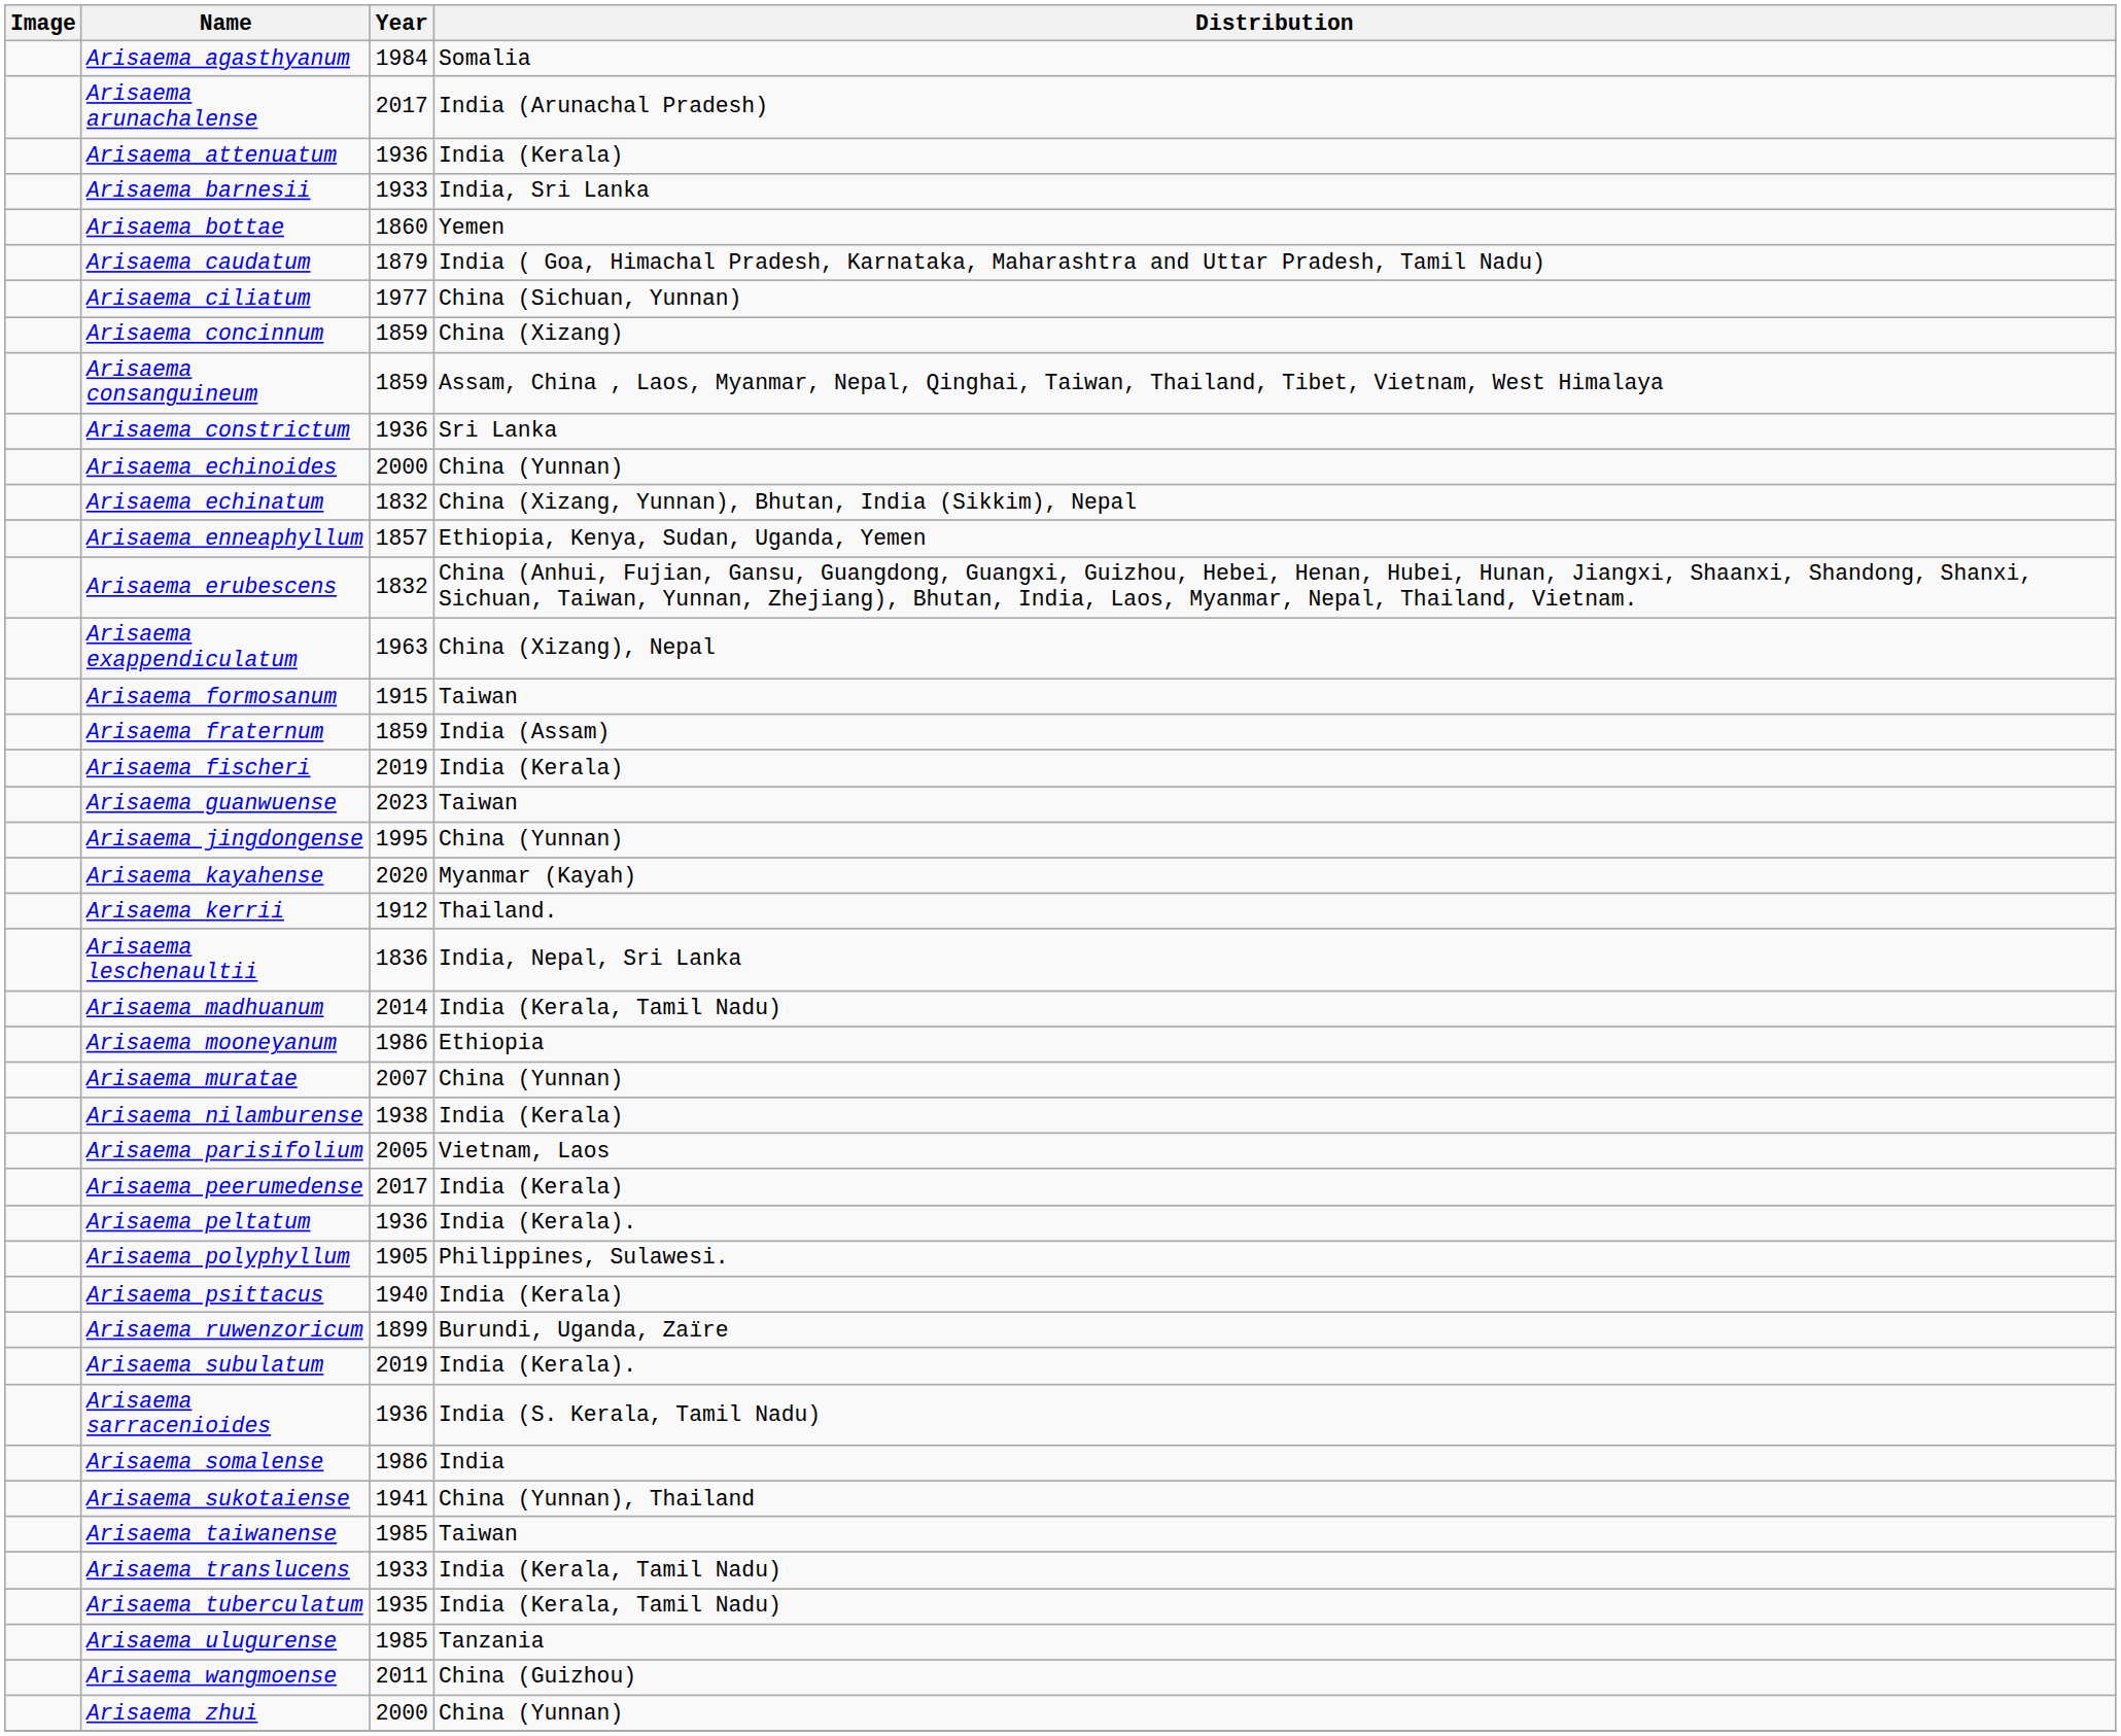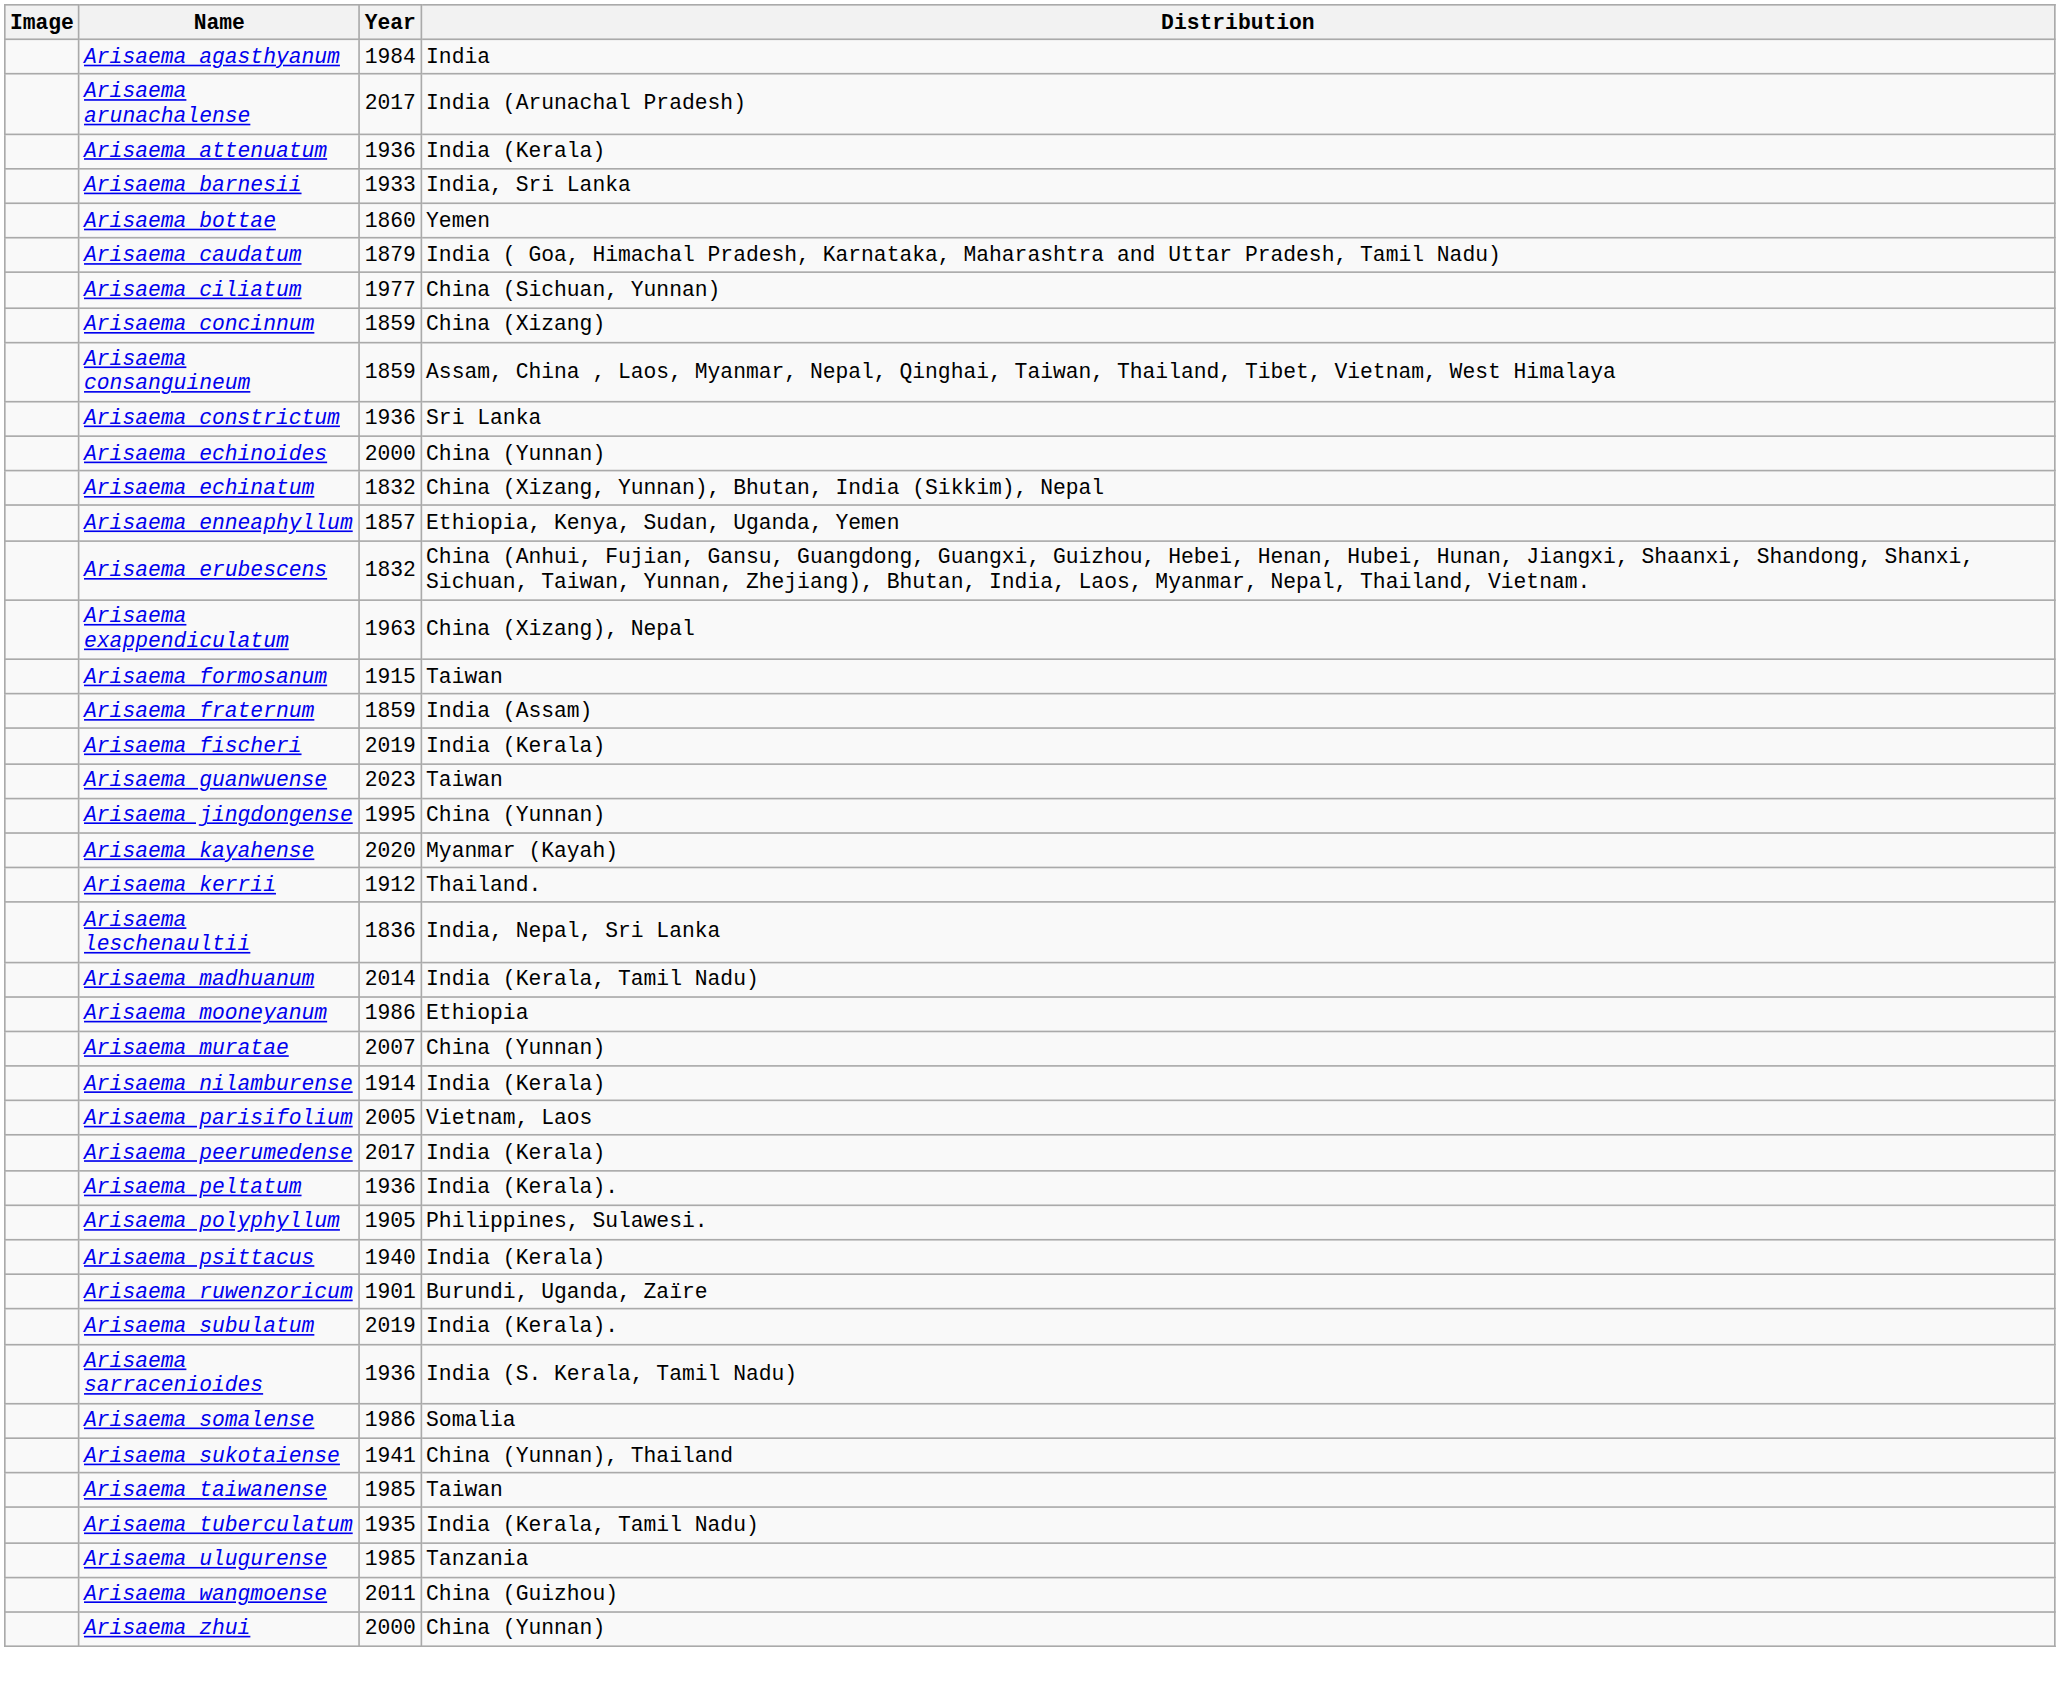Arisaema agasthyanum | Distribution: Somalia -> India
Arisaema nilamburense | Year: 1938 -> 1914
Arisaema ruwenzoricum | Year: 1899 -> 1901
Arisaema somalense | Distribution: India -> Somalia
- row: Arisaema translucens | 1933 | India (Kerala, Tamil Nadu)
